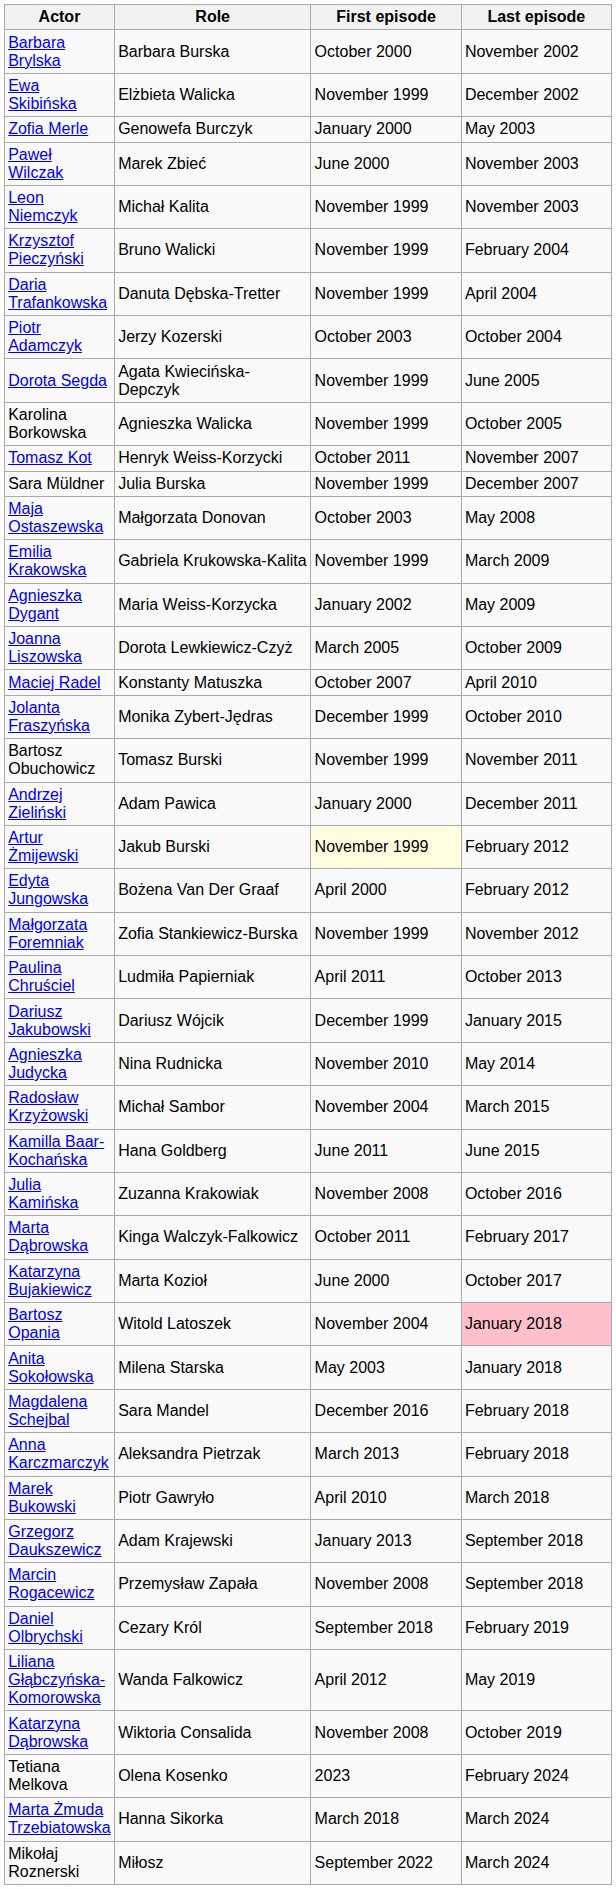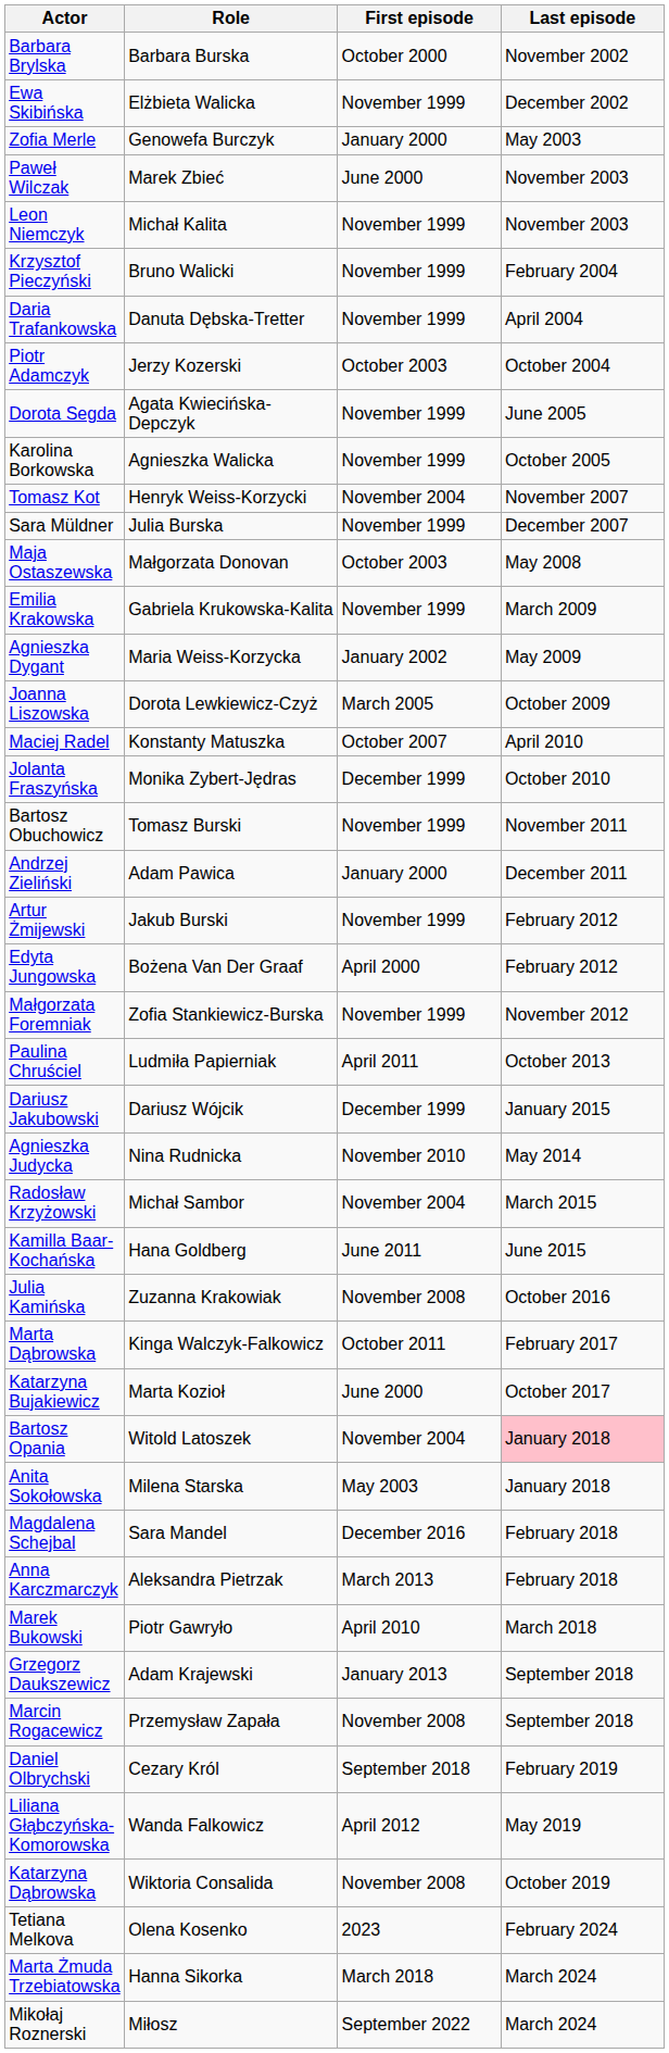Tomasz Kot | First episode: October 2011 -> November 2004
Artur Żmijewski | First episode: lightyellow background -> no background
